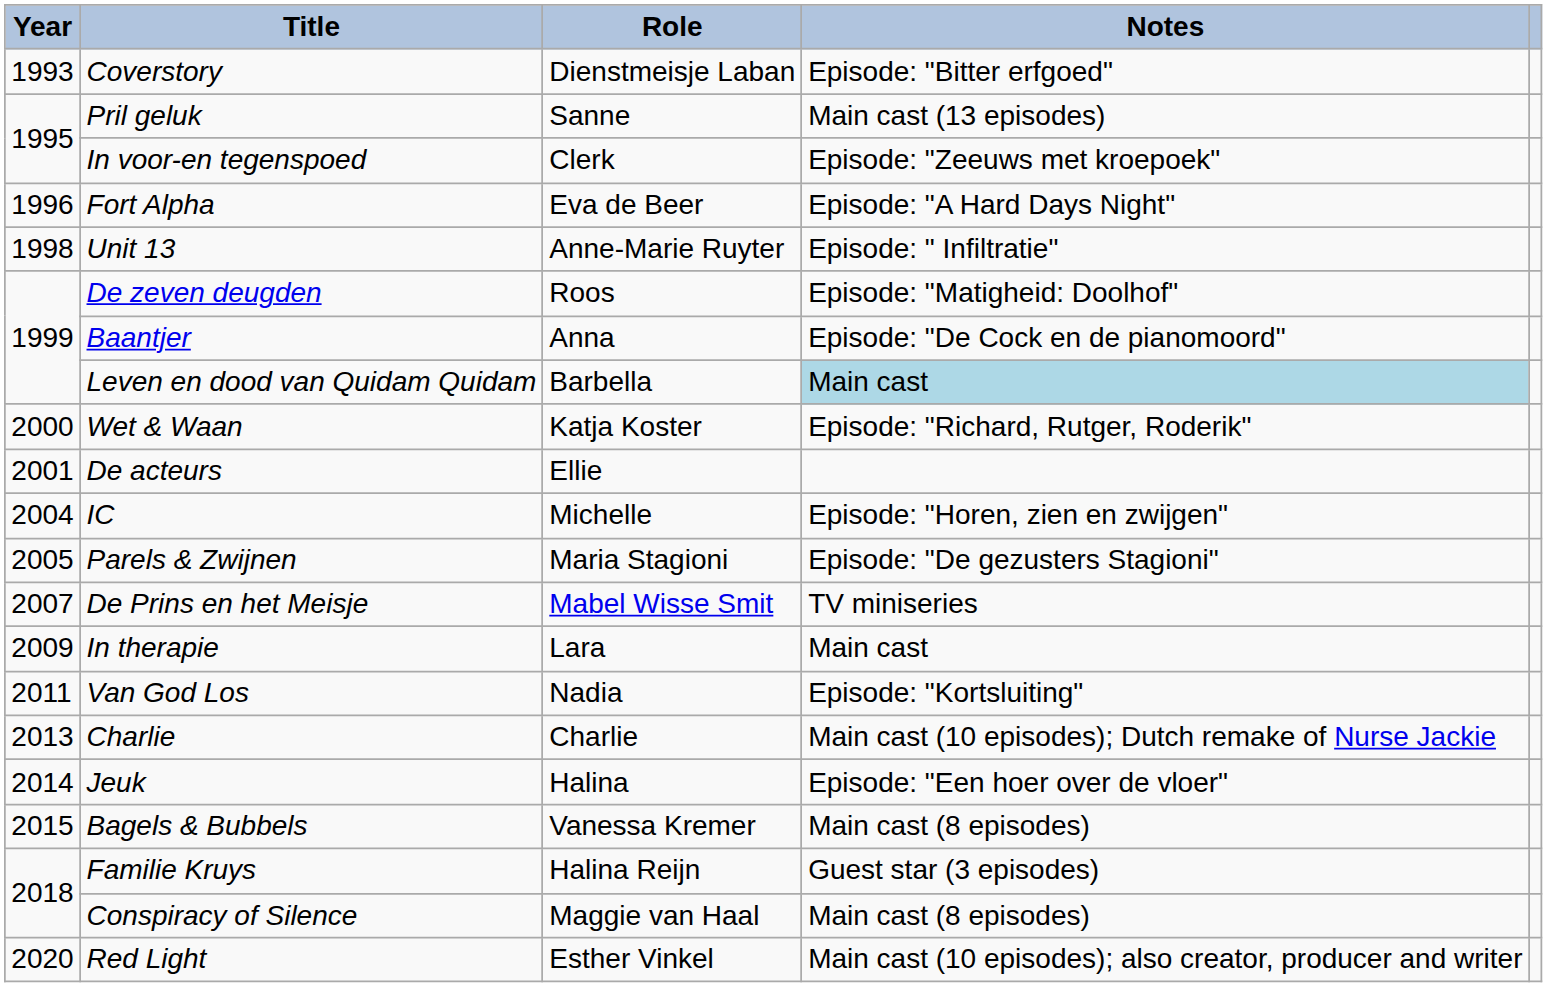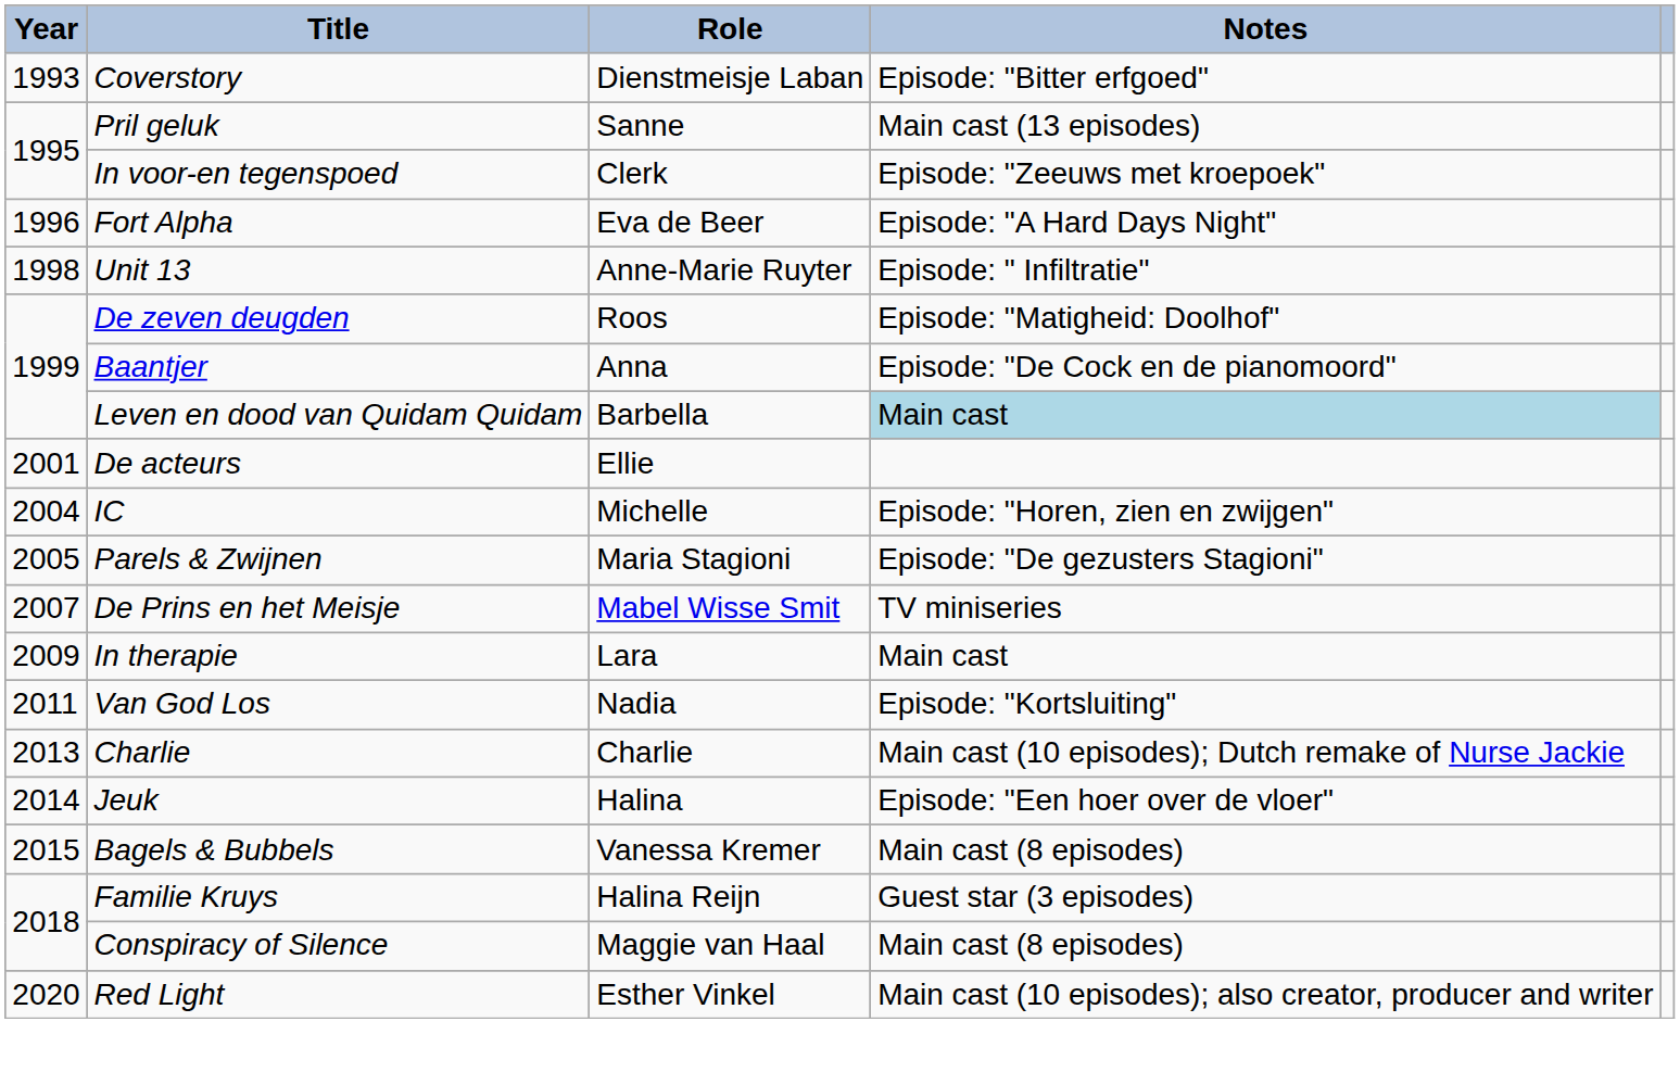- row: 2000 | Wet & Waan | Katja Koster | Episode: "Richard, Rutger, Roderik"
